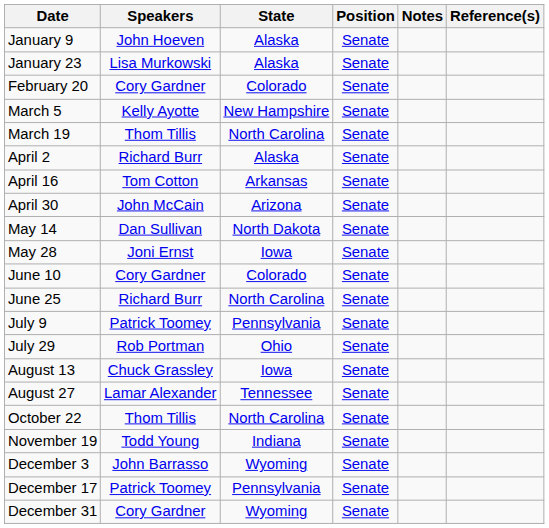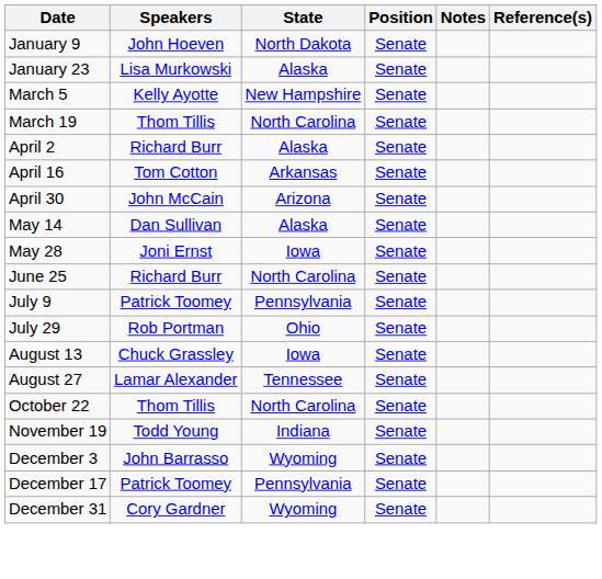January 9 | State: Alaska -> North Dakota
- row: February 20 | Cory Gardner | Colorado | Senate
May 14 | State: North Dakota -> Alaska
- row: June 10 | Cory Gardner | Colorado | Senate
